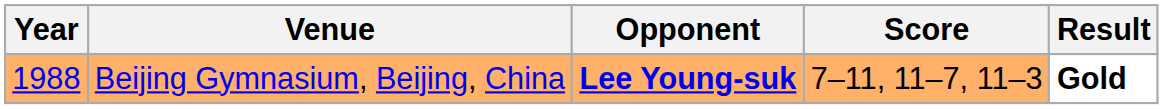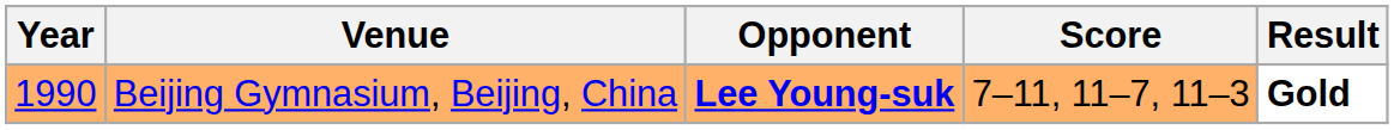Beijing Gymnasium, Beijing, China | Year: 1988 -> 1990
